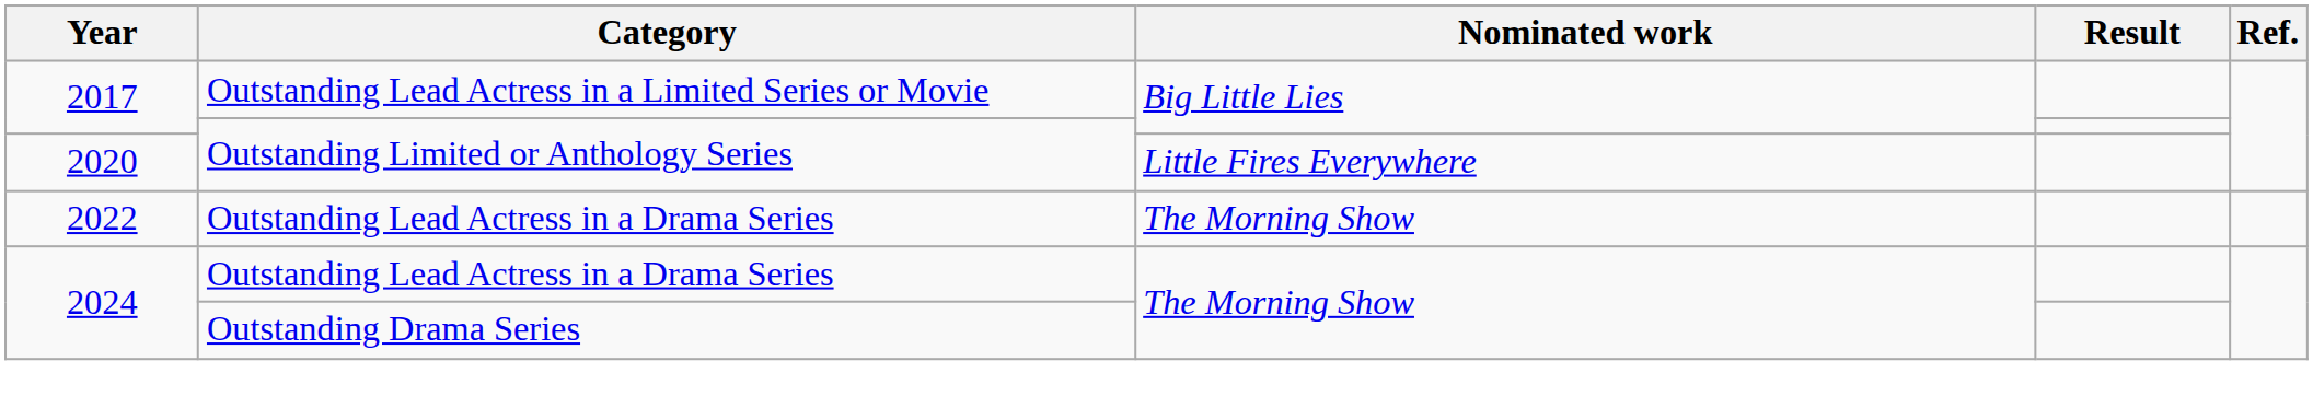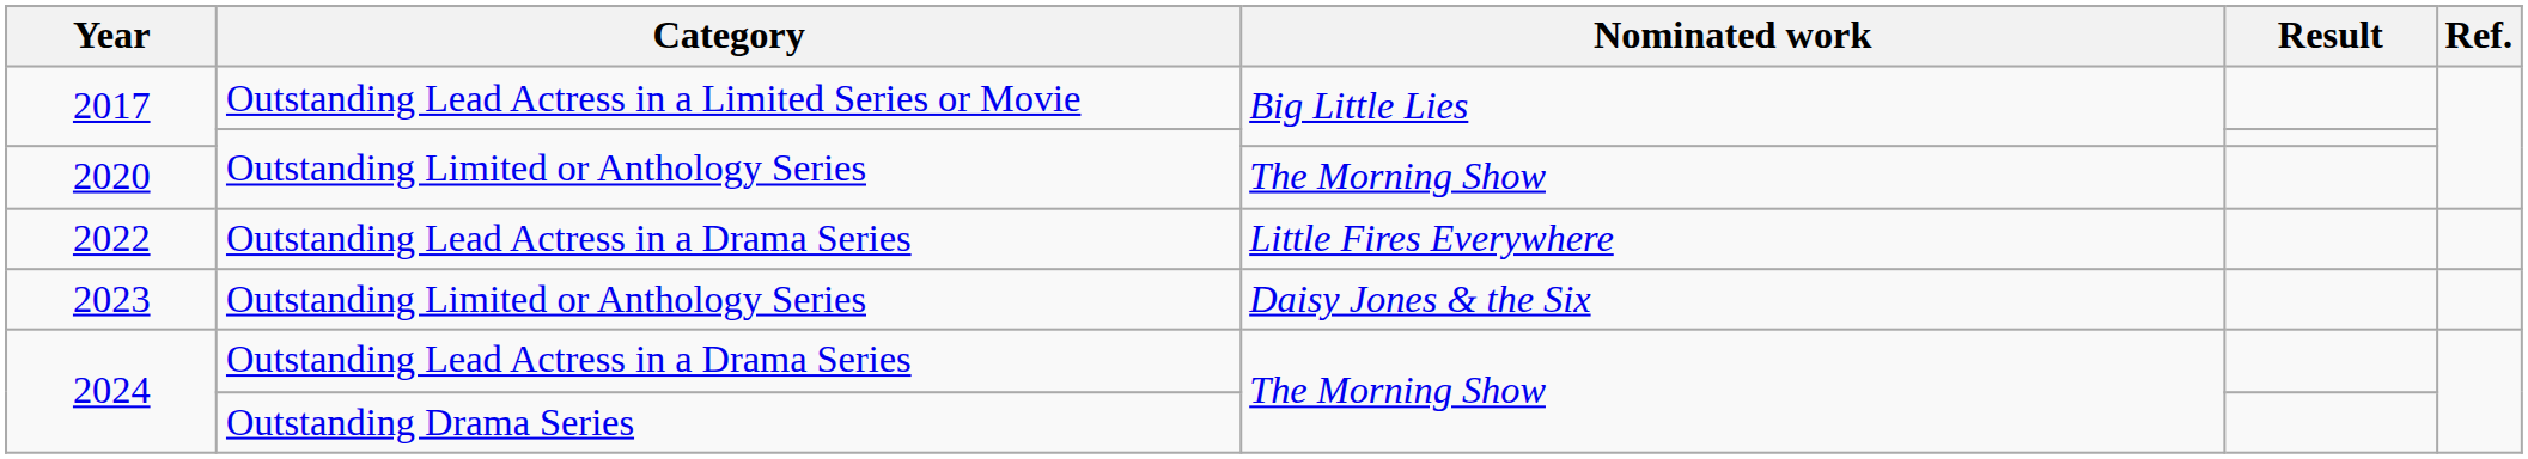2020 | Nominated work: Little Fires Everywhere -> The Morning Show
2022 | Nominated work: The Morning Show -> Little Fires Everywhere
+ row: 2023 | Outstanding Limited or Anthology Series | Daisy Jones & the Six
